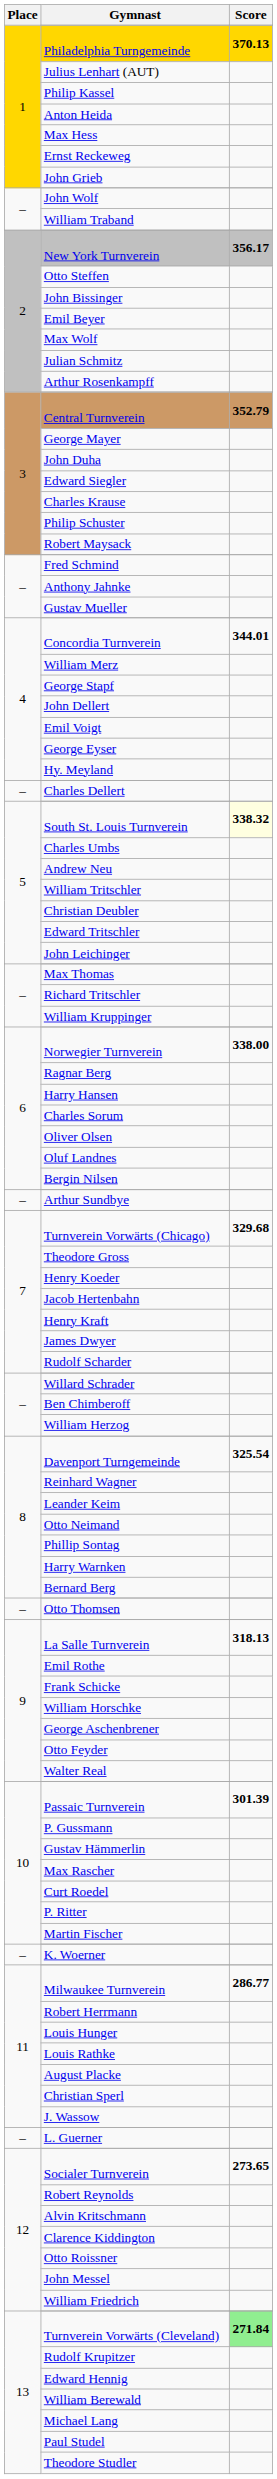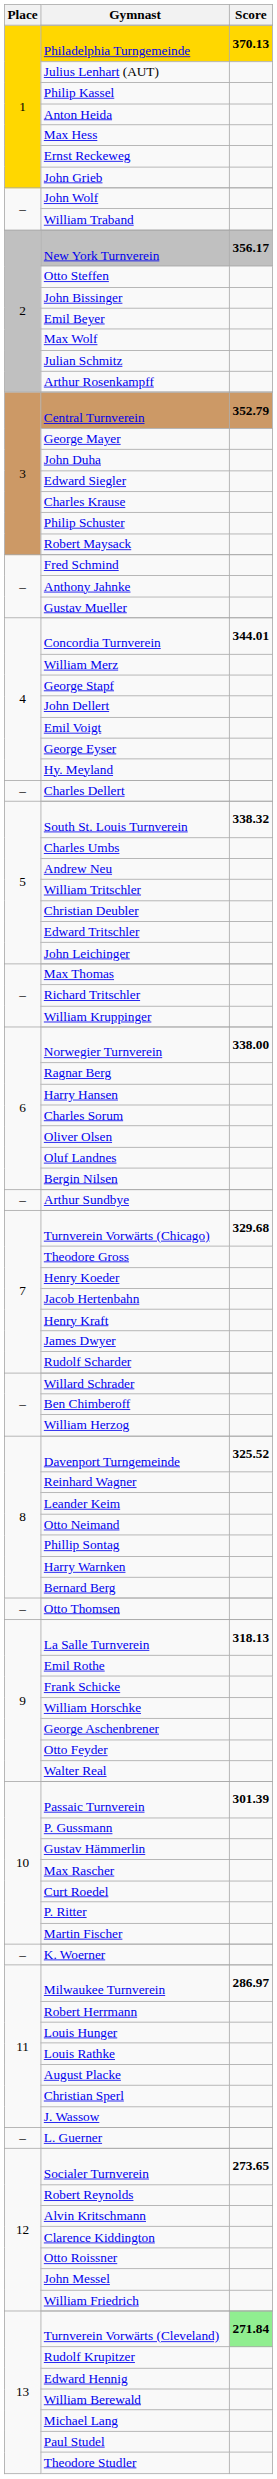South St. Louis Turnverein | Score: lightyellow background -> no background
Davenport Turngemeinde | Score: 325.54 -> 325.52
Milwaukee Turnverein | Score: 286.77 -> 286.97
